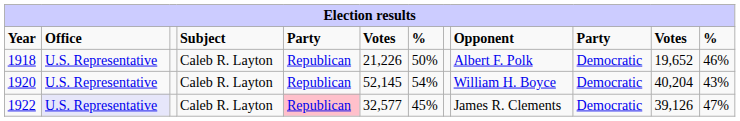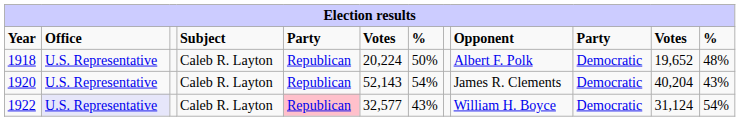1918 | column 6: 21,226 -> 20,224
1918 | column 12: 46% -> 48%
1920 | column 6: 52,145 -> 52,143
1920 | Opponent: William H. Boyce -> James R. Clements
1922 | column 7: 45% -> 43%
1922 | Opponent: James R. Clements -> William H. Boyce
1922 | column 11: 39,126 -> 31,124
1922 | column 12: 47% -> 54%
